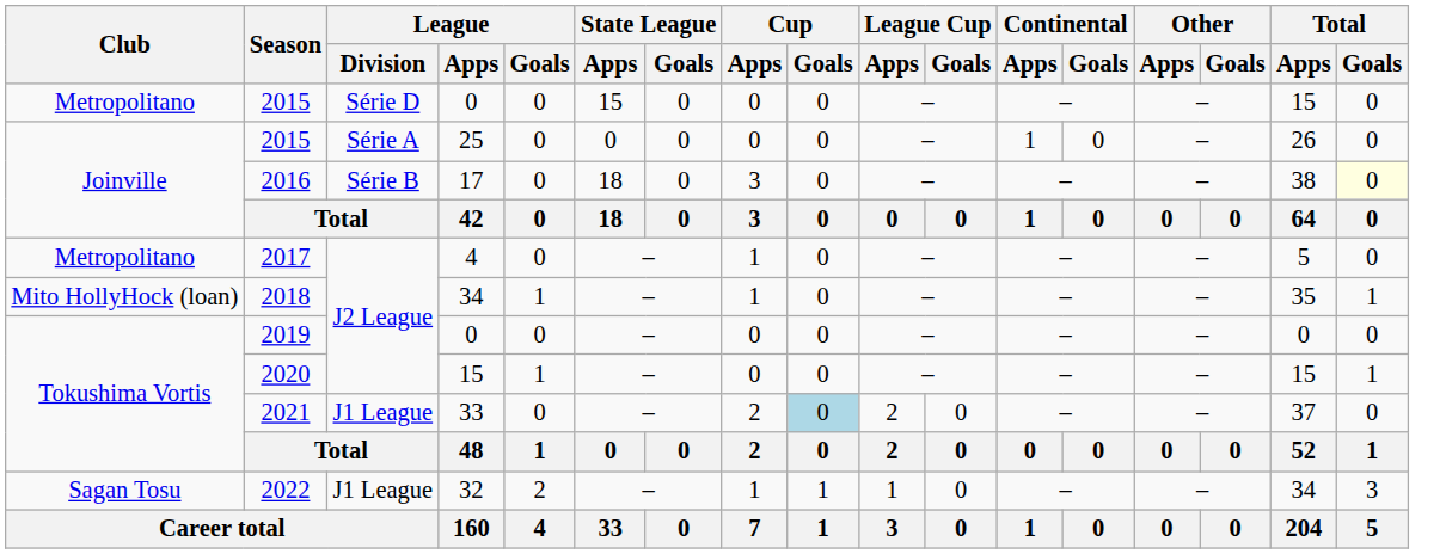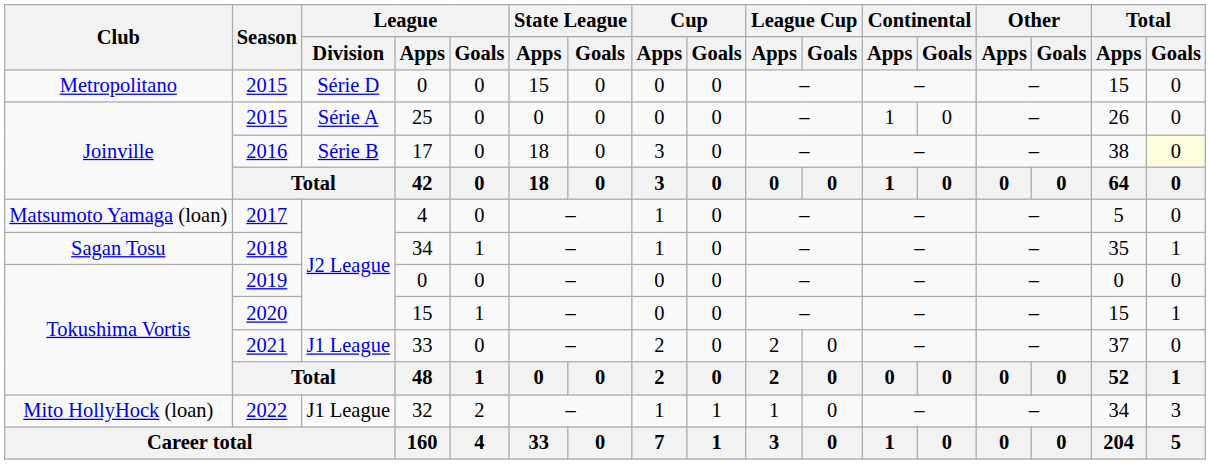2017 | Club: Metropolitano -> Matsumoto Yamaga (loan)
2018 | Club: Mito HollyHock (loan) -> Sagan Tosu
2021 | Cup / Goals: lightblue background -> no background
2022 | Club: Sagan Tosu -> Mito HollyHock (loan)
